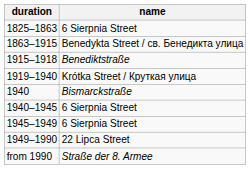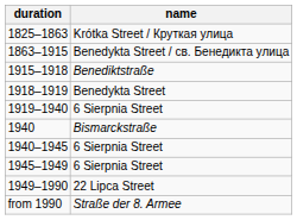1825–1863 | name: 6 Sierpnia Street -> Krótka Street / Круткая улица
+ row: 1918–1919 | Benedykta Street
1919–1940 | name: Krótka Street / Круткая улица -> 6 Sierpnia Street
